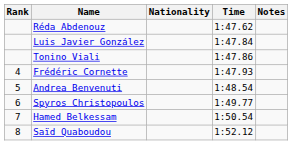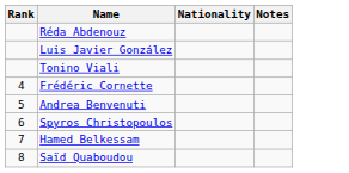- column: Time | 1:47.62 | 1:47.84 | 1:47.86 | 1:47.93 | 1:48.54 | 1:49.77 | 1:50.54 | 1:52.12
